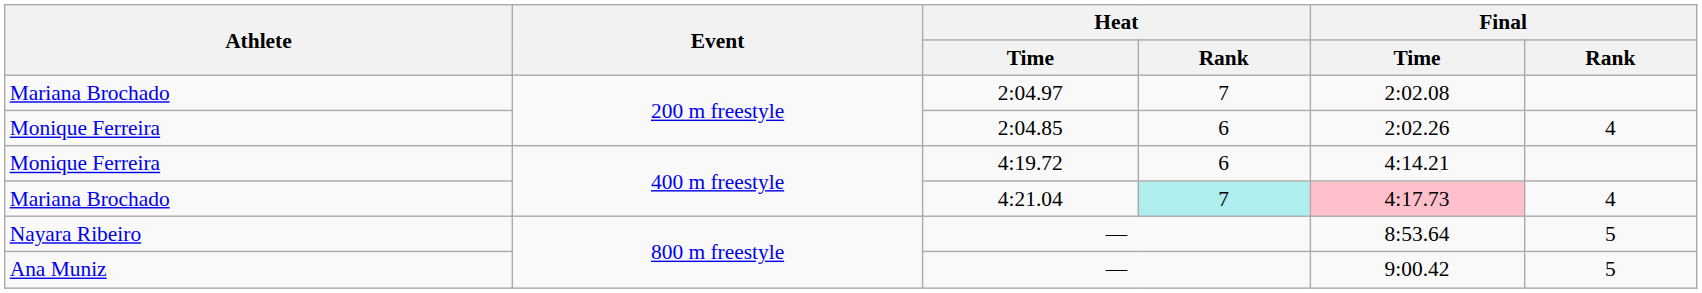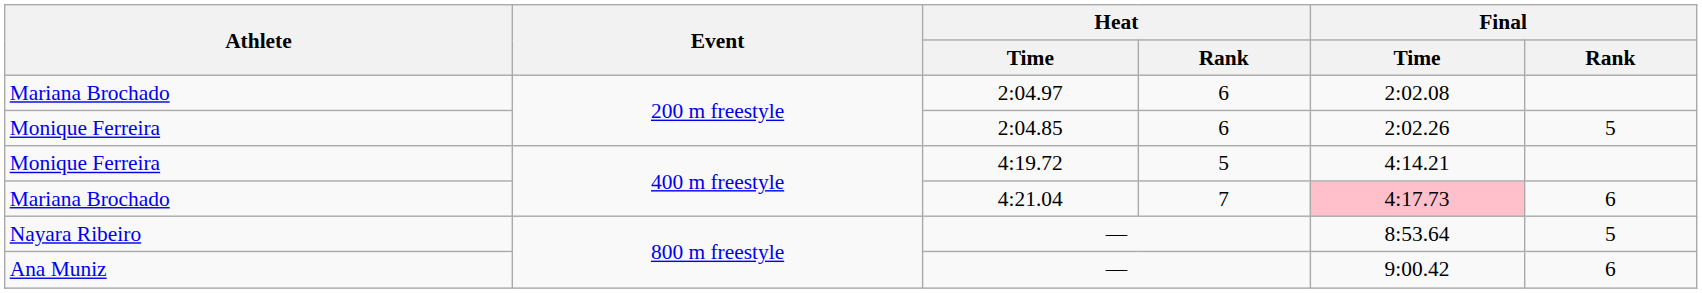2:04.97 | Heat / Rank: 7 -> 6
2:04.85 | Final / Rank: 4 -> 5
4:19.72 | Heat / Rank: 6 -> 5
4:21.04 | Heat / Rank: paleturquoise background -> no background
4:21.04 | Final / Rank: 4 -> 6
Ana Muniz / — | Final / Rank: 5 -> 6
